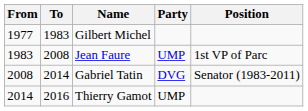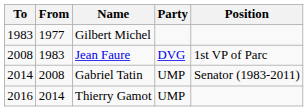columns swapped: From <-> To
Jean Faure | Party: UMP -> DVG
Gabriel Tatin | Party: DVG -> UMP
